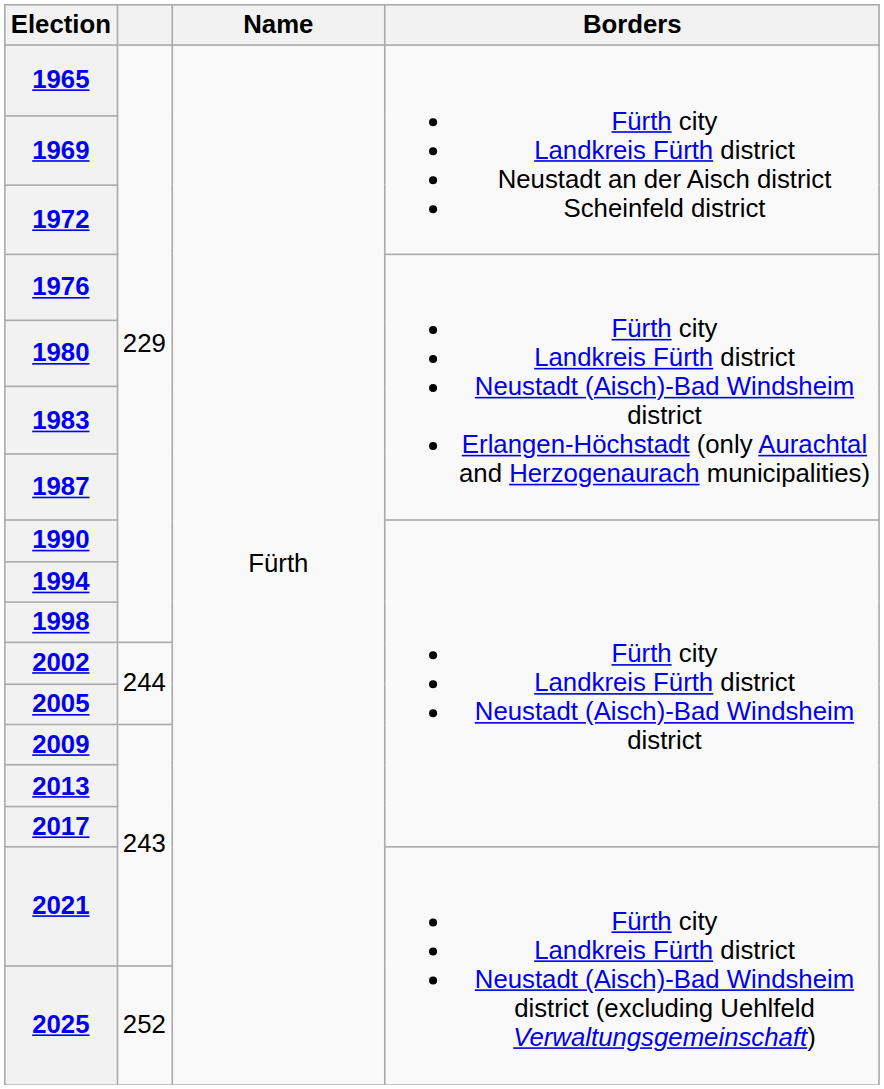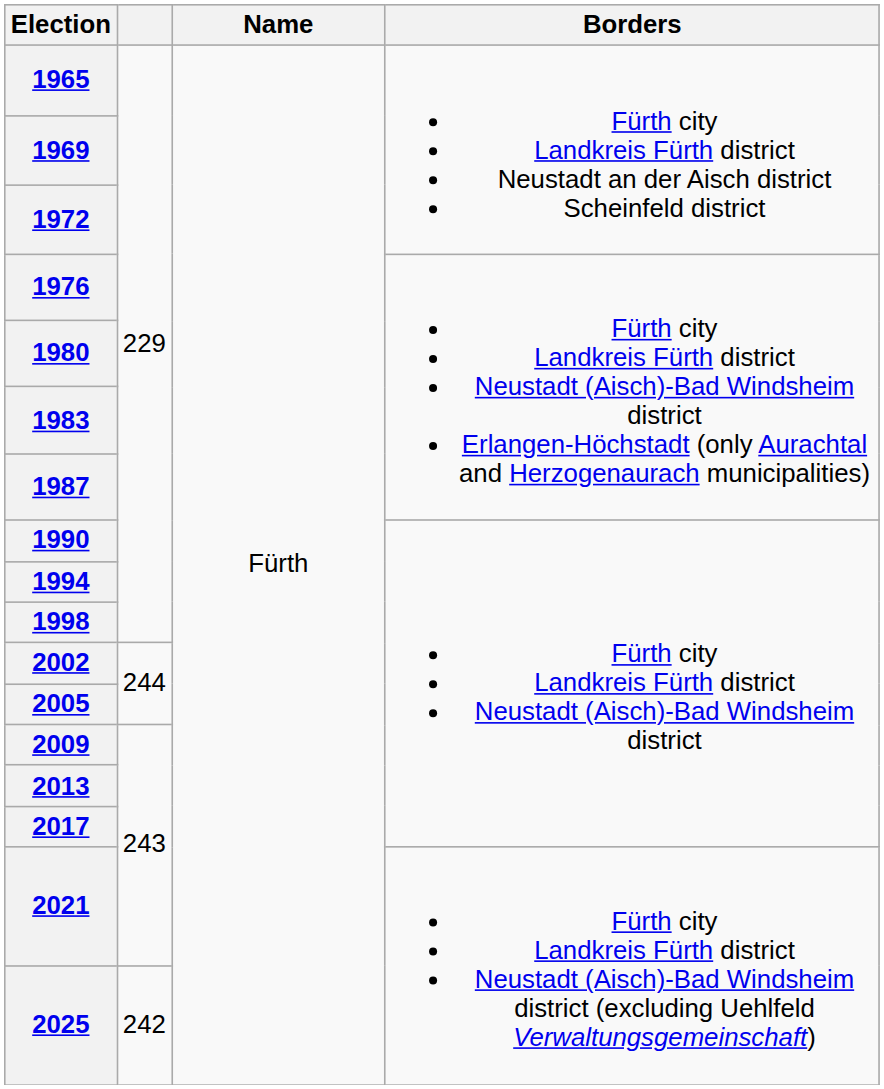2025 | column 2: 252 -> 242
